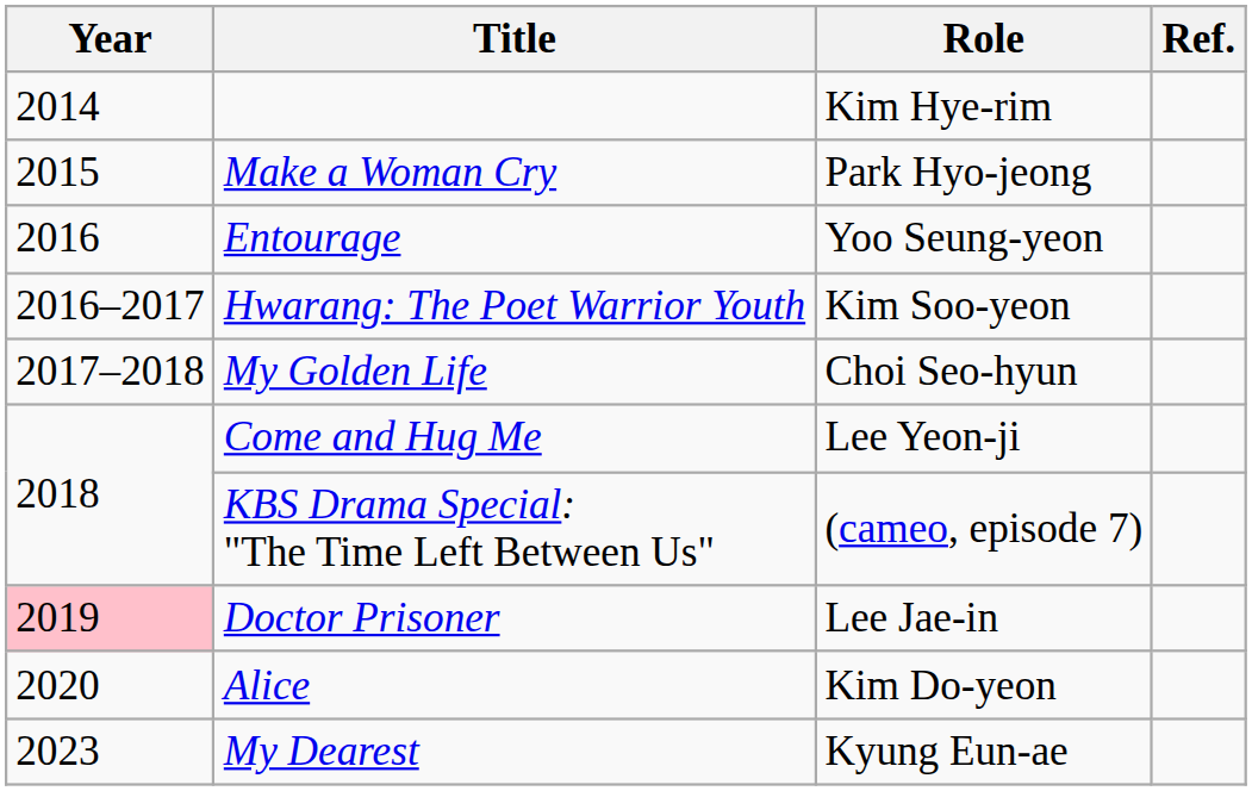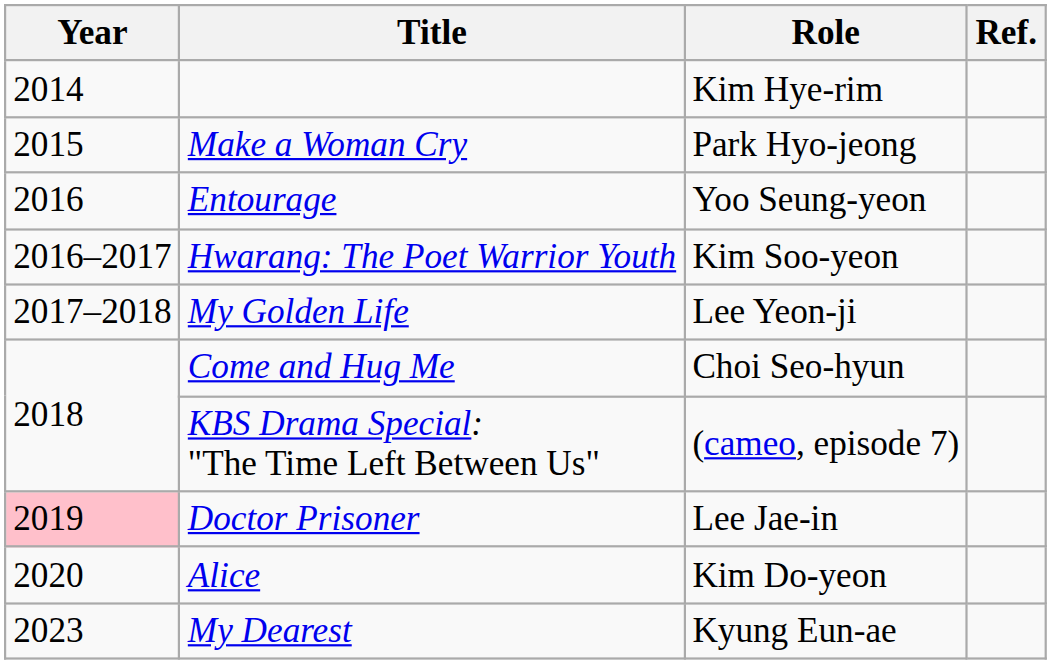My Golden Life | Role: Choi Seo-hyun -> Lee Yeon-ji
Come and Hug Me | Role: Lee Yeon-ji -> Choi Seo-hyun
